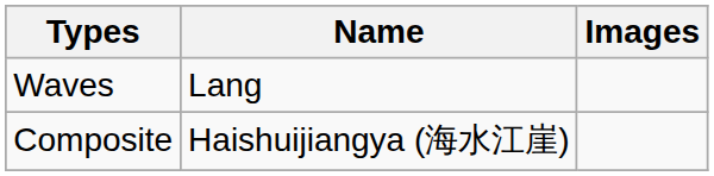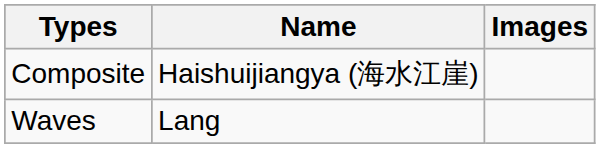rows swapped: Composite <-> Waves
